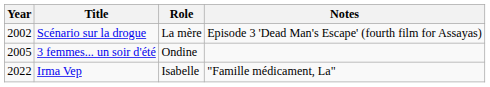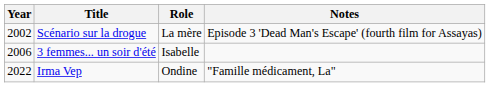3 femmes... un soir d'été | Year: 2005 -> 2006
3 femmes... un soir d'été | Role: Ondine -> Isabelle
Irma Vep | Role: Isabelle -> Ondine
